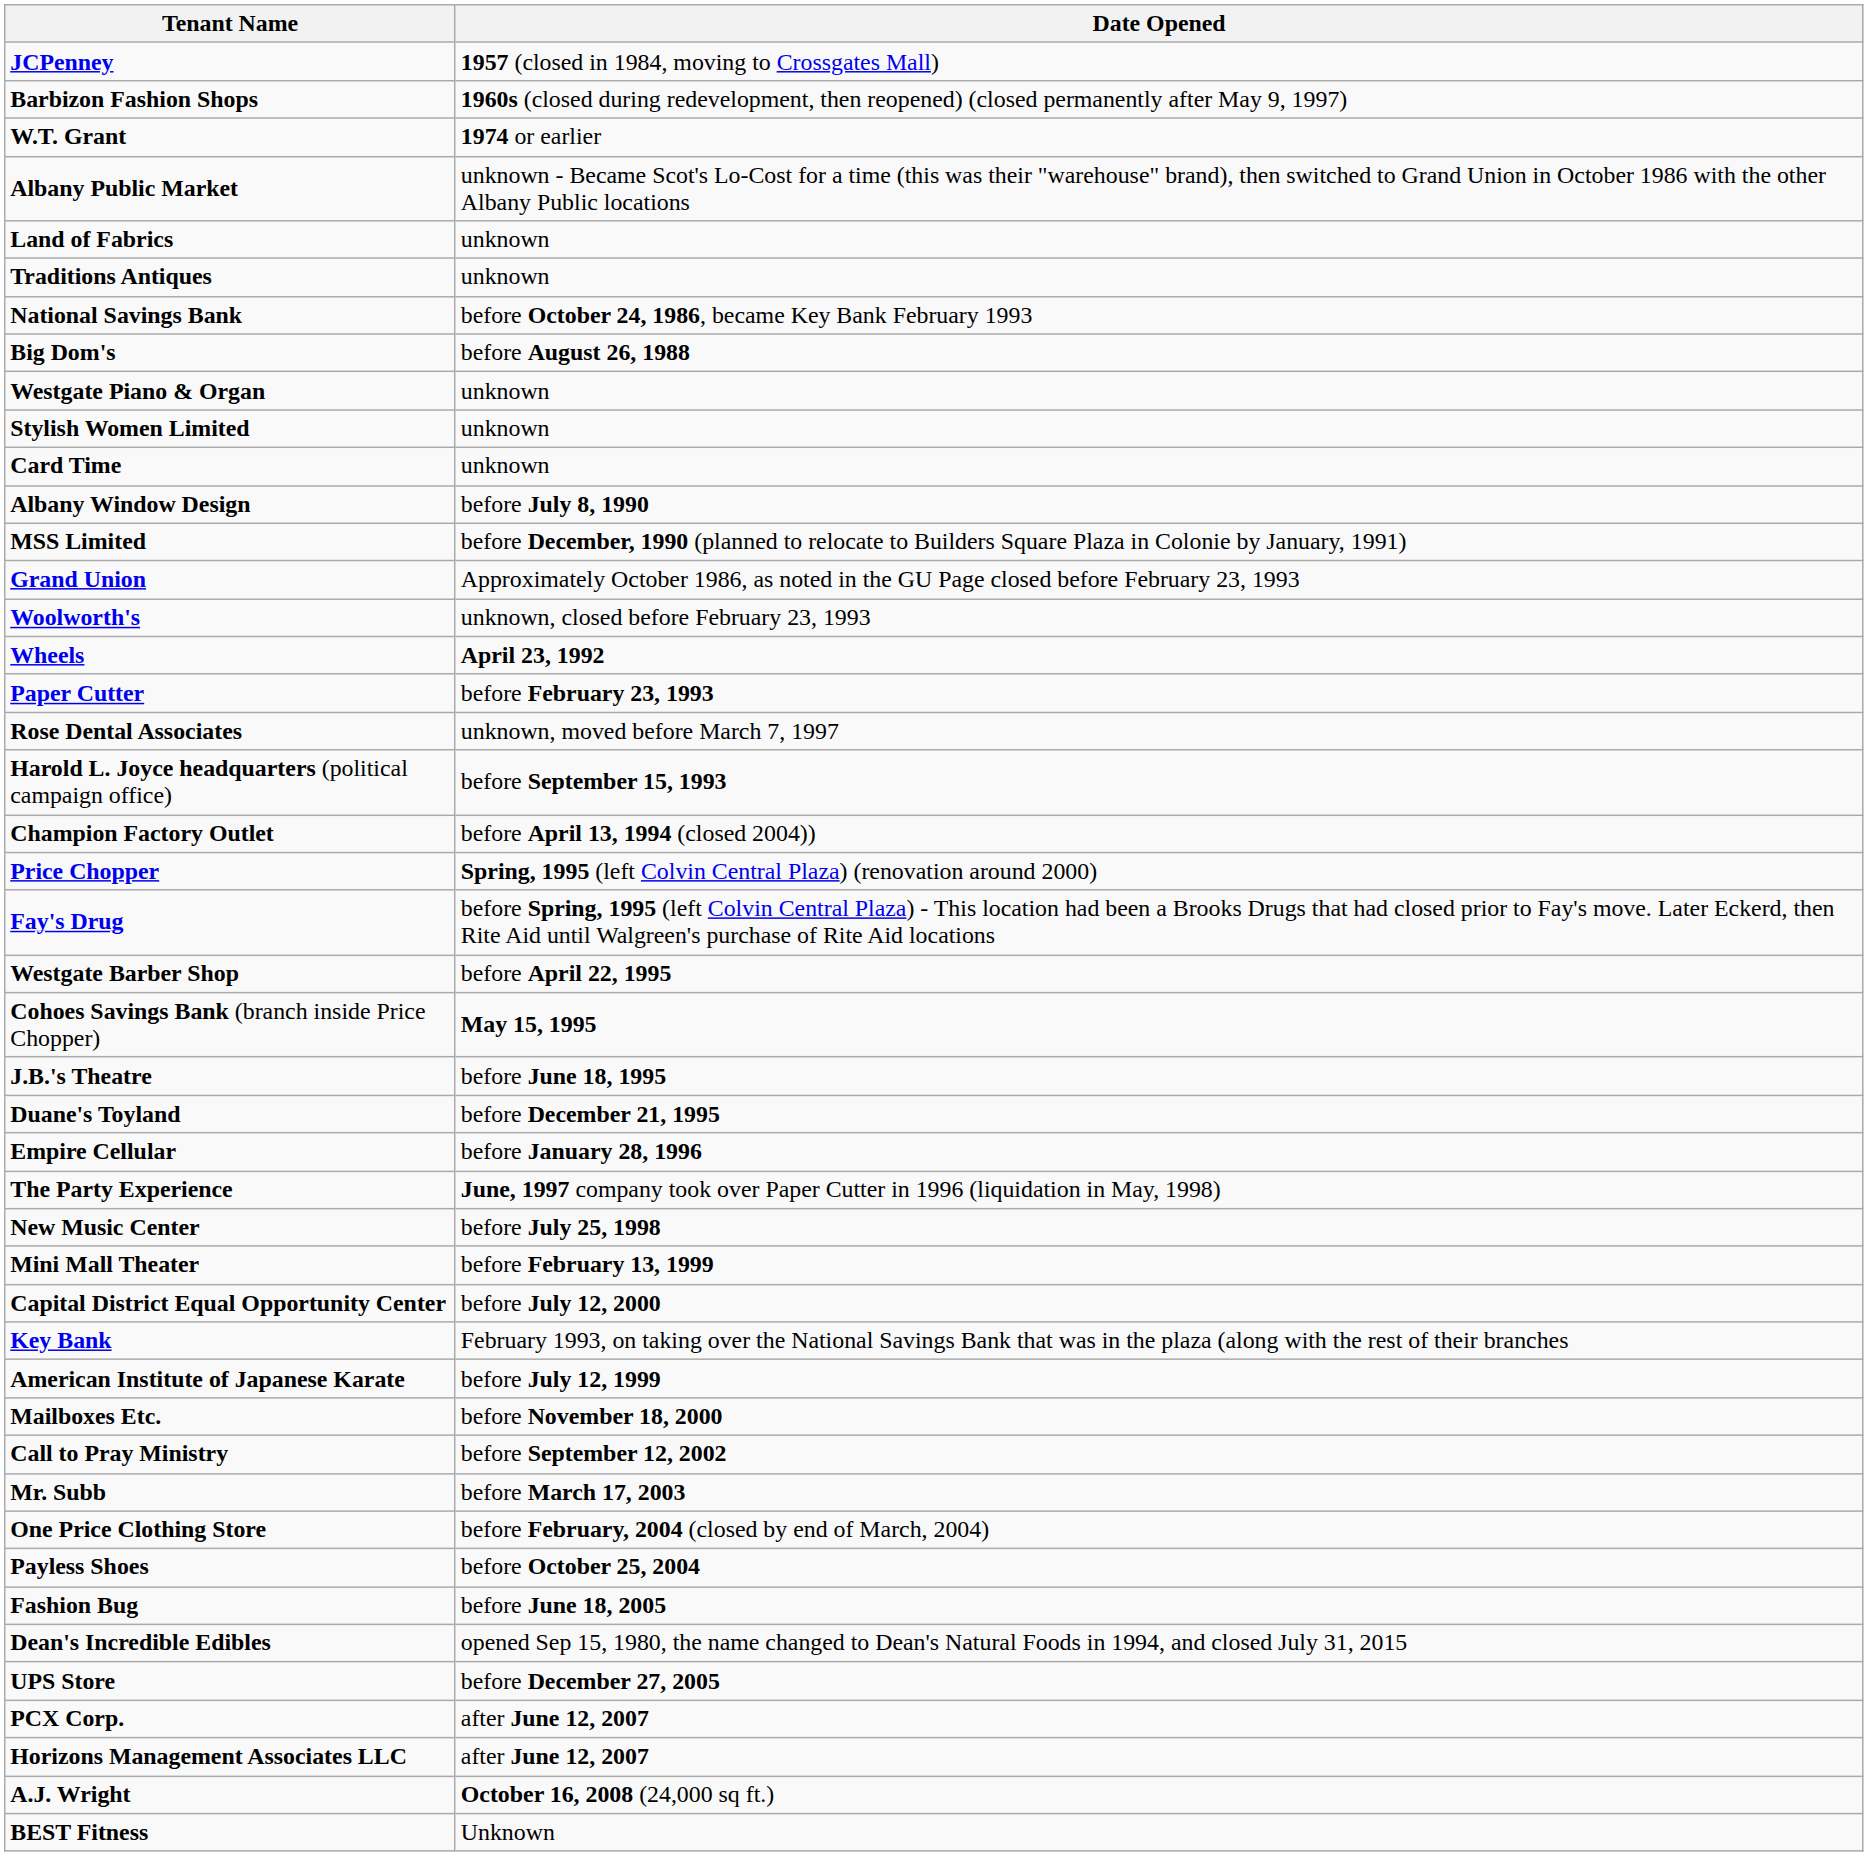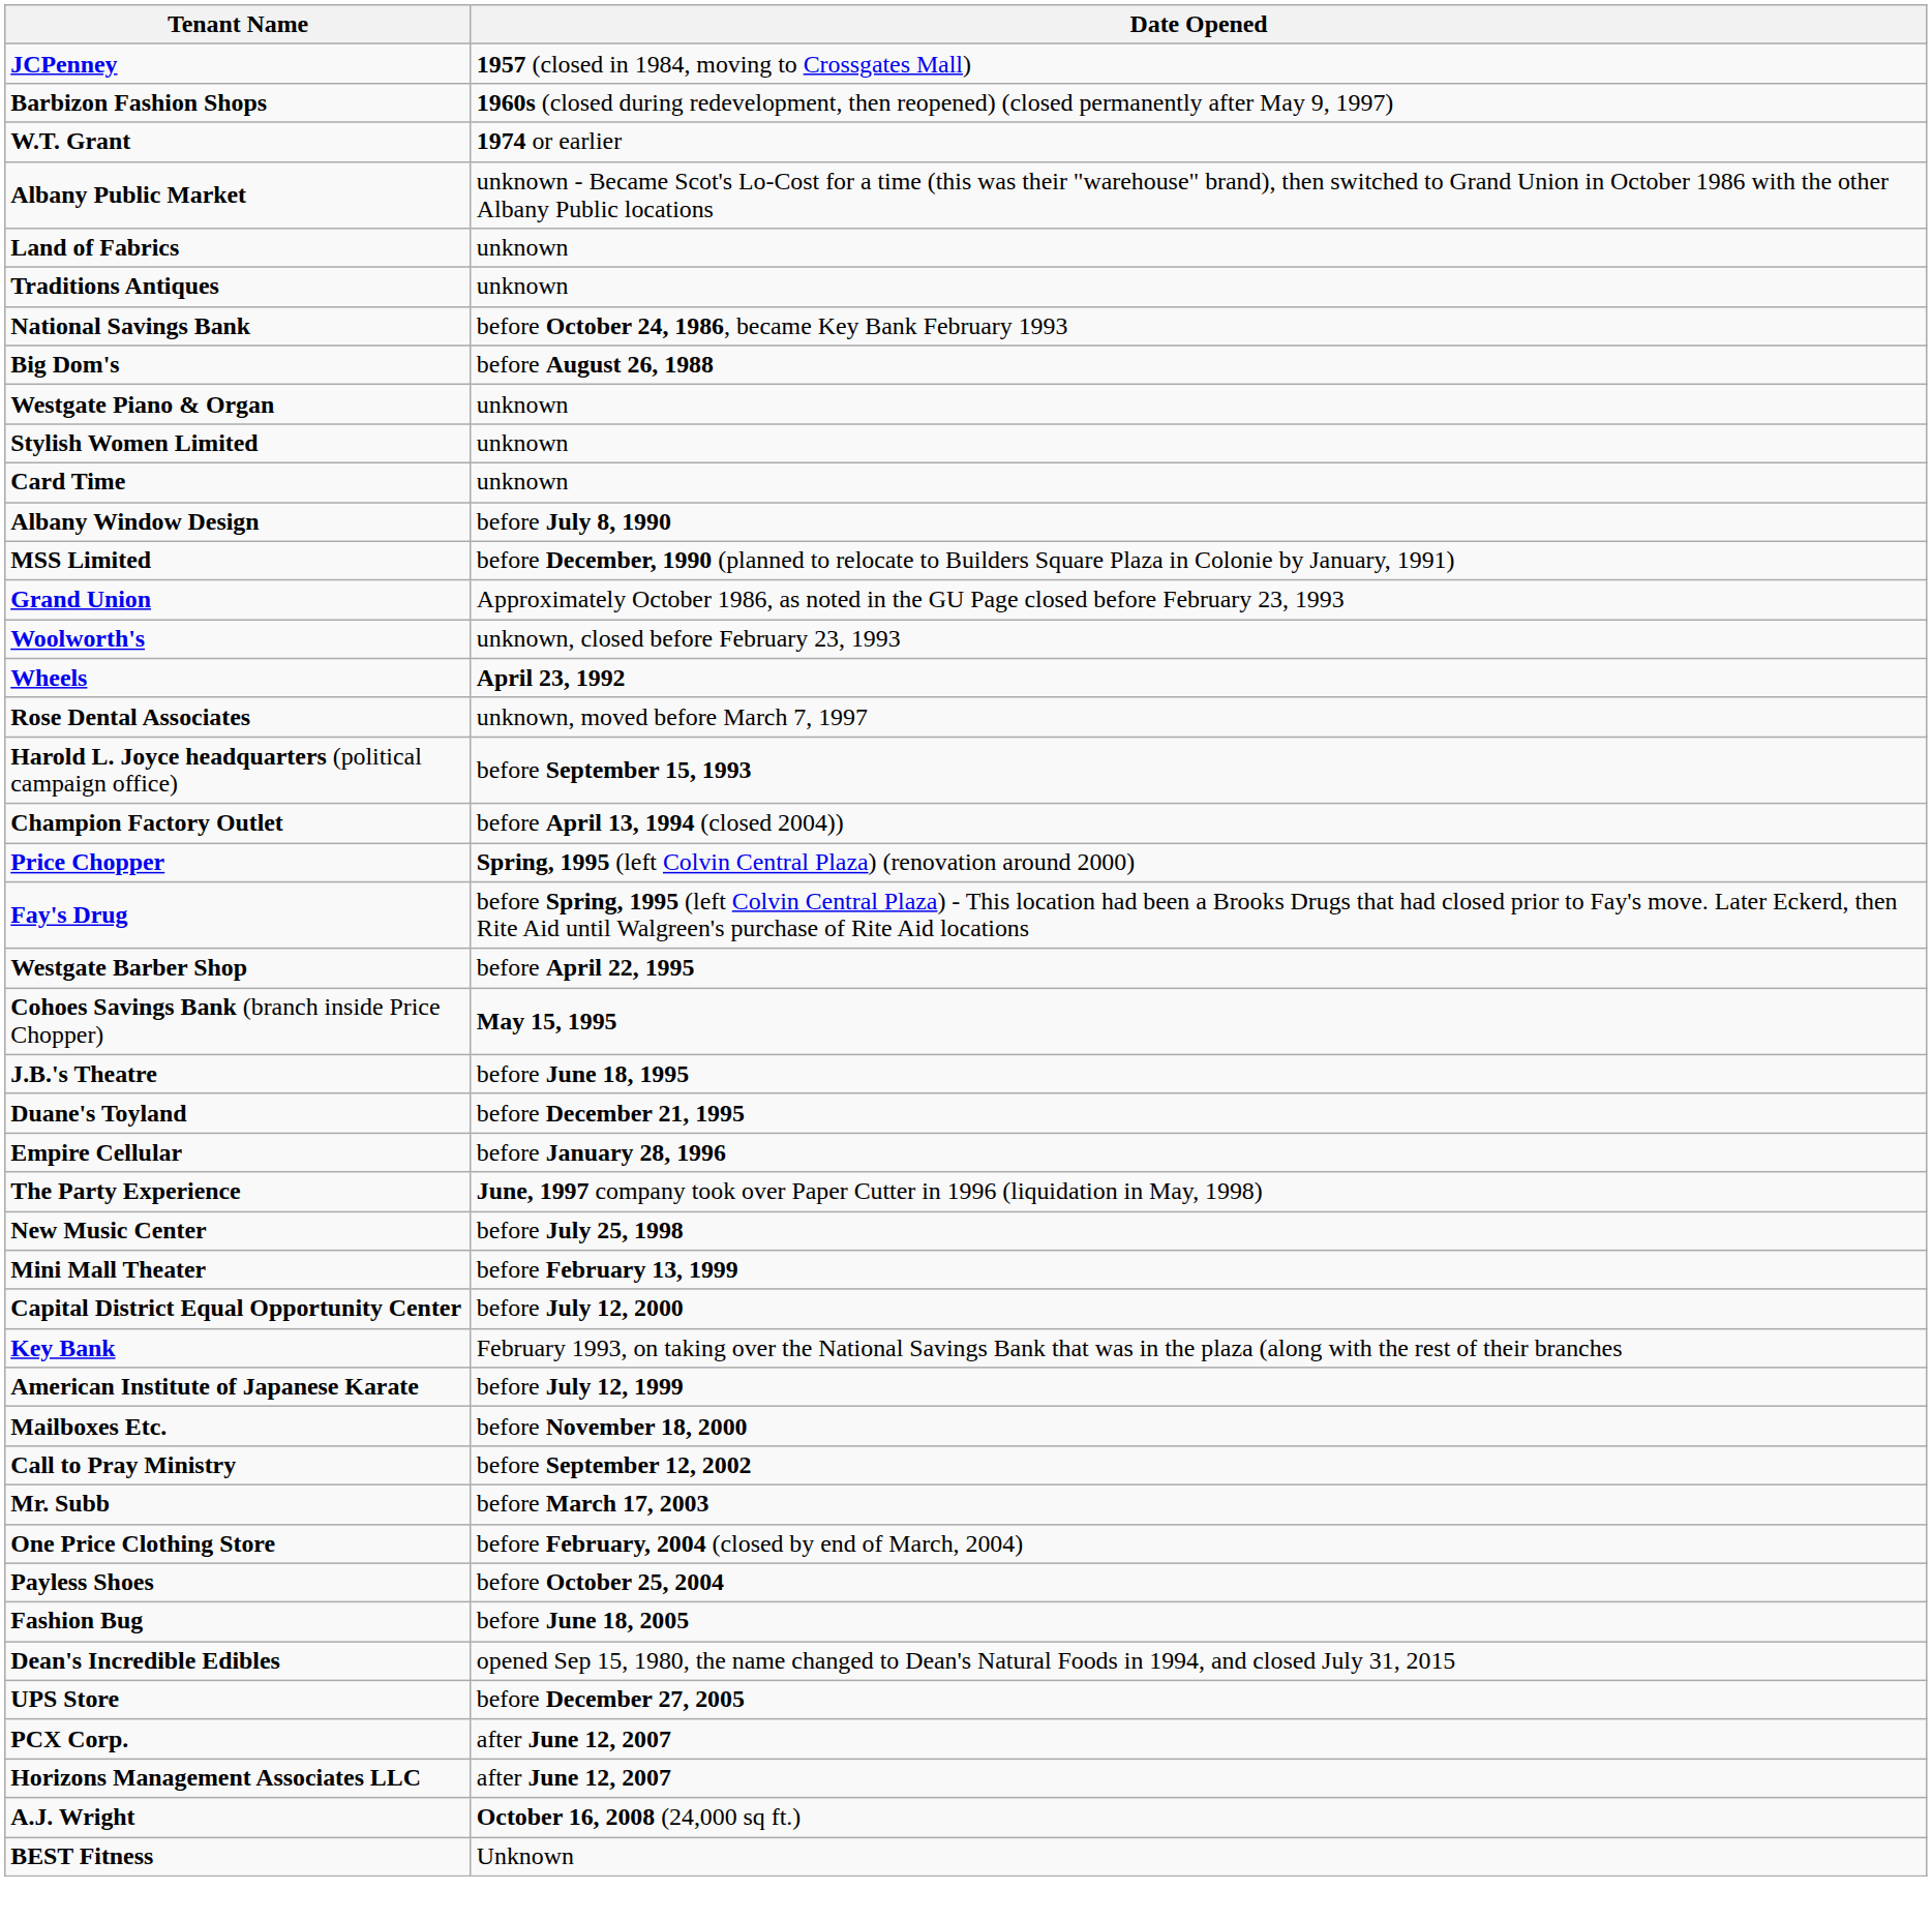- row: Paper Cutter | before February 23, 1993
